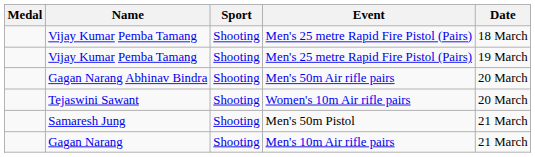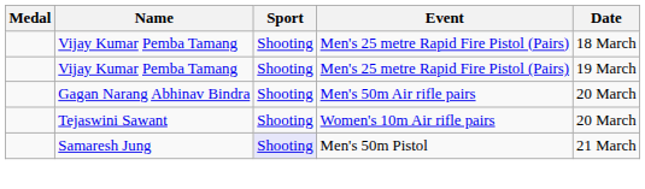Samaresh Jung | Sport: no background -> lavender background
- row: Gagan Narang | Shooting | Men's 10m Air rifle pairs | 21 March
